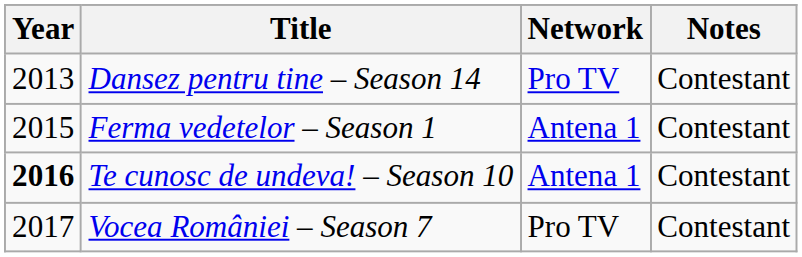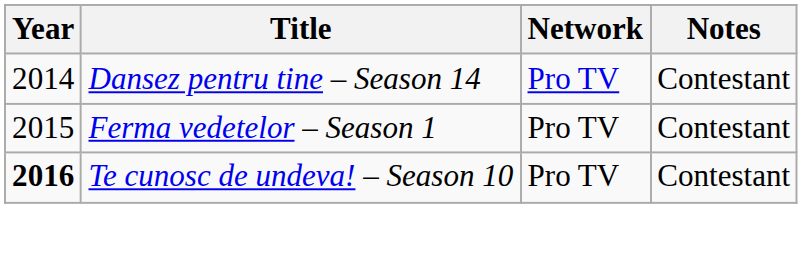Dansez pentru tine – Season 14 | Year: 2013 -> 2014
Ferma vedetelor – Season 1 | Network: Antena 1 -> Pro TV
Te cunosc de undeva! – Season 10 | Network: Antena 1 -> Pro TV
- row: 2017 | Vocea României – Season 7 | Pro TV | Contestant
